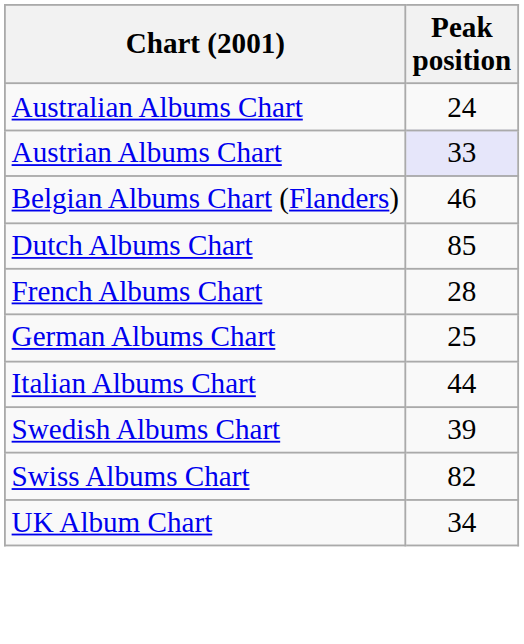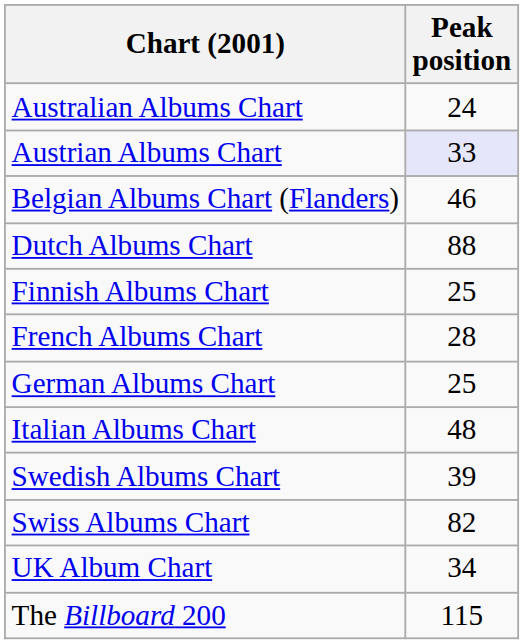Dutch Albums Chart | Peak position: 85 -> 88
+ row: Finnish Albums Chart | 25
Italian Albums Chart | Peak position: 44 -> 48
+ row: The Billboard 200 | 115
